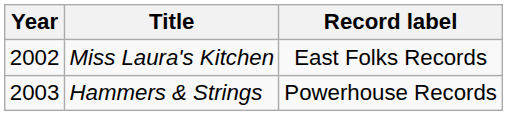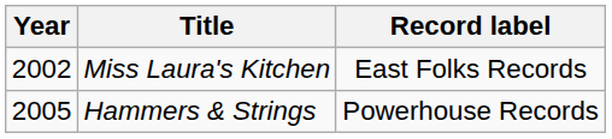Hammers & Strings | Year: 2003 -> 2005
